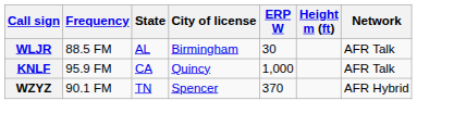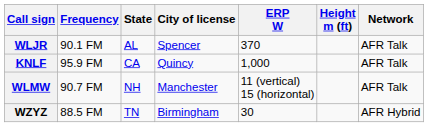WLJR | Frequency: 88.5 FM -> 90.1 FM
WLJR | City of license: Birmingham -> Spencer
WLJR | ERP W: 30 -> 370
+ row: WLMW | 90.7 FM | NH | Manchester | 11 (vertical) 15 (horizontal) | AFR Talk
WZYZ | Frequency: 90.1 FM -> 88.5 FM
WZYZ | City of license: Spencer -> Birmingham
WZYZ | ERP W: 370 -> 30
